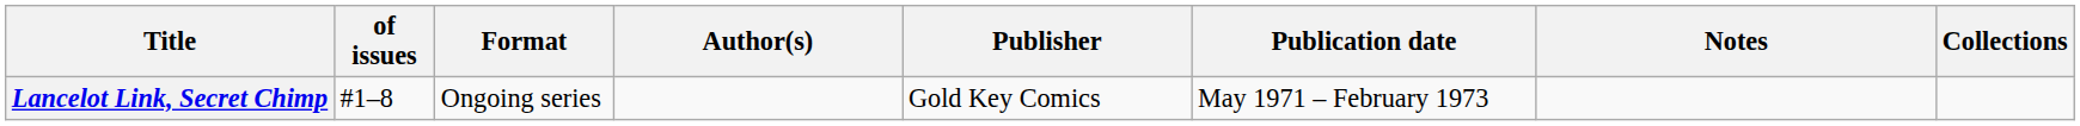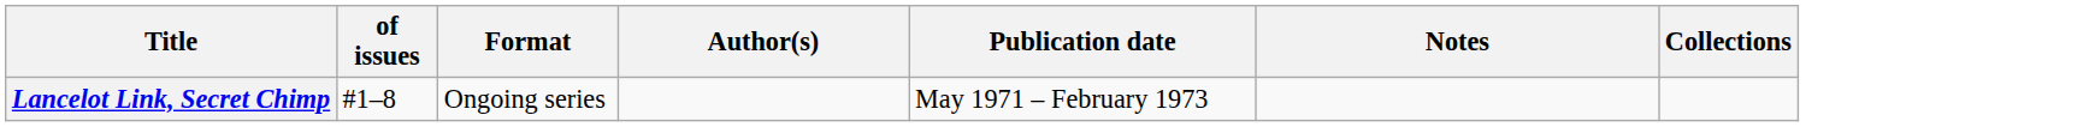- column: Publisher | Gold Key Comics
